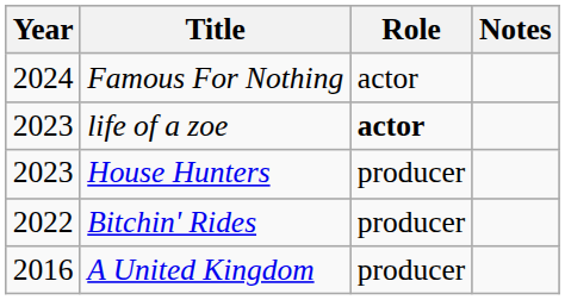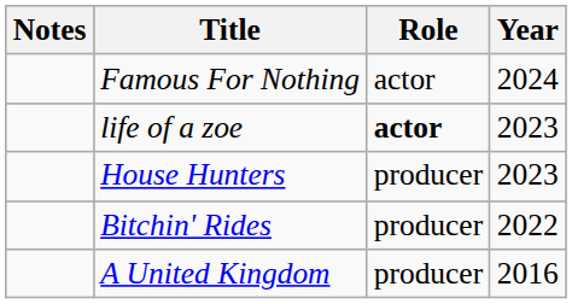columns swapped: Year <-> Notes
